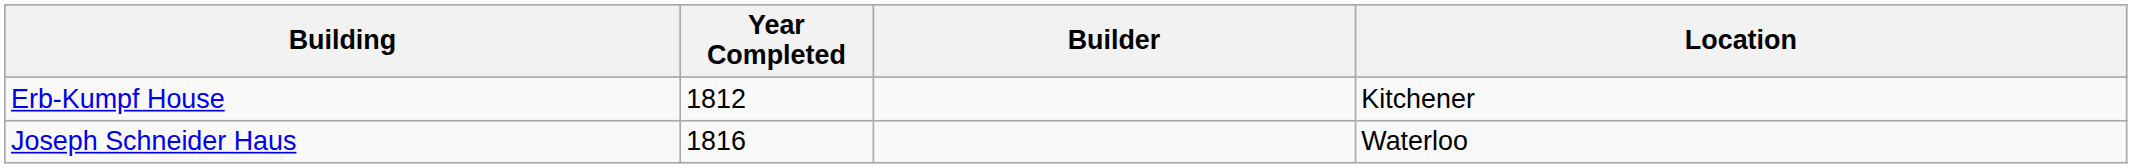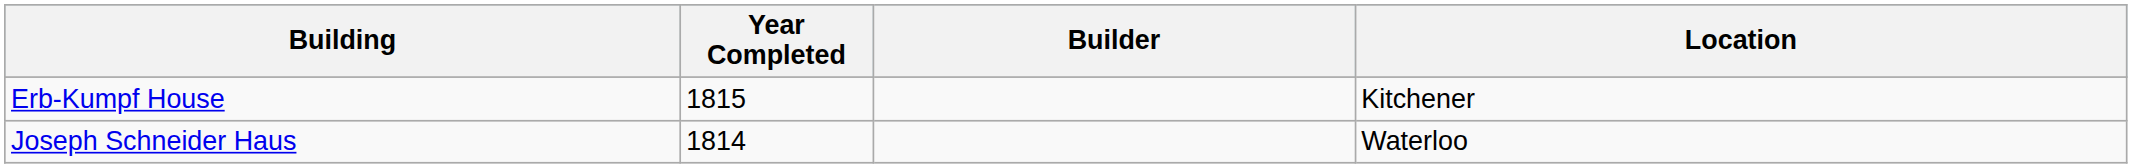Erb-Kumpf House | Year Completed: 1812 -> 1815
Joseph Schneider Haus | Year Completed: 1816 -> 1814
